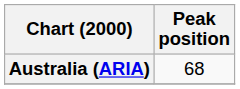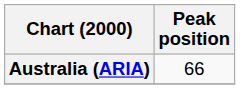Australia (ARIA) | Peak position: 68 -> 66
